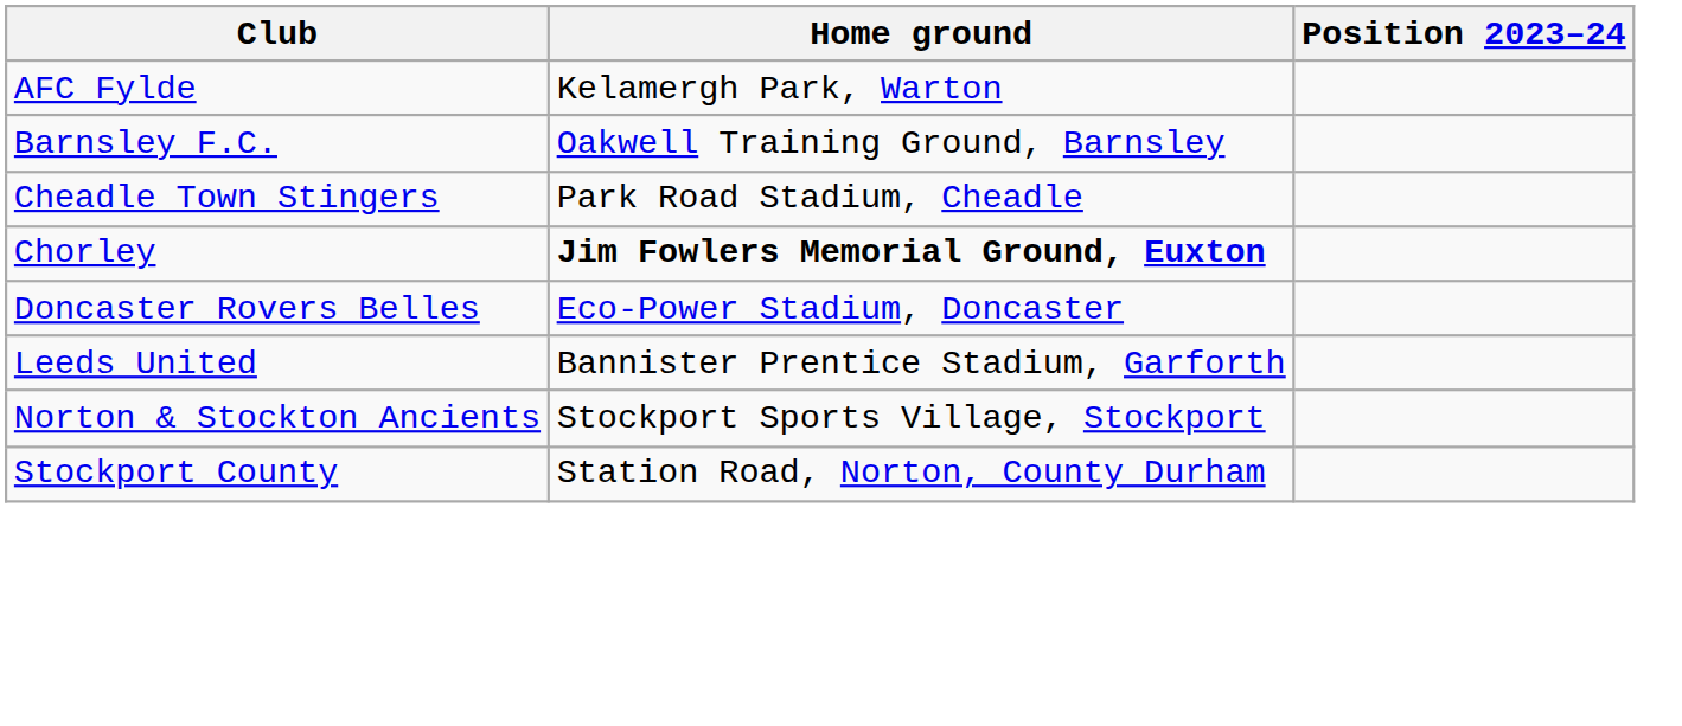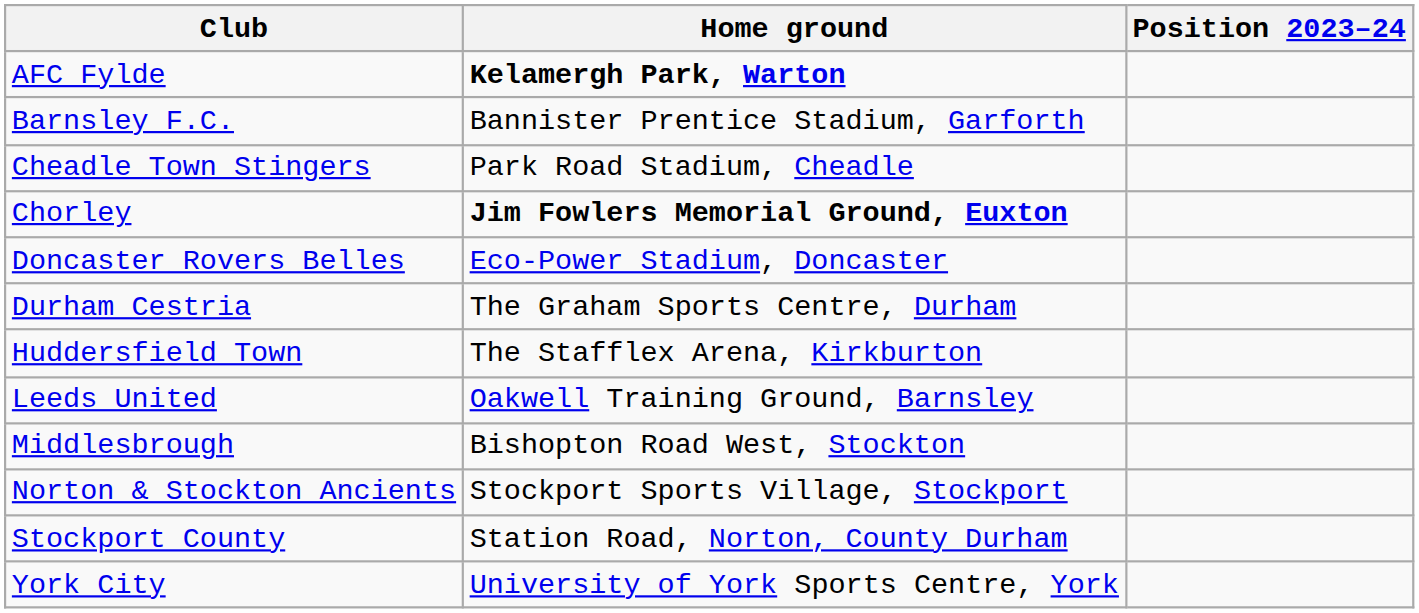AFC Fylde | Home ground: normal -> bold
Barnsley F.C. | Home ground: Oakwell Training Ground, Barnsley -> Bannister Prentice Stadium, Garforth
+ row: Durham Cestria | The Graham Sports Centre, Durham
+ row: Huddersfield Town | The Stafflex Arena, Kirkburton
Leeds United | Home ground: Bannister Prentice Stadium, Garforth -> Oakwell Training Ground, Barnsley
+ row: Middlesbrough | Bishopton Road West, Stockton
+ row: York City | University of York Sports Centre, York
